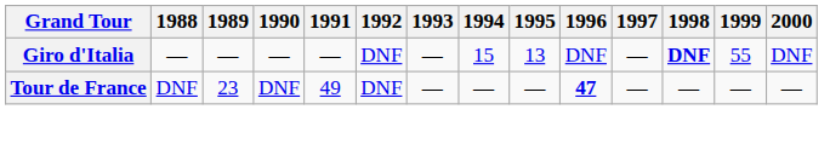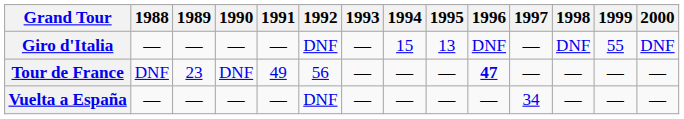Giro d'Italia | 1998: bold -> normal
Tour de France | 1992: DNF -> 56
+ row: Vuelta a España | — | — | — | — | DNF | — | — | — | — | 34 | — | — | —
